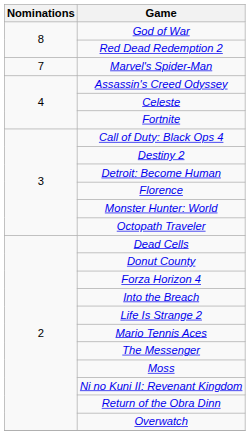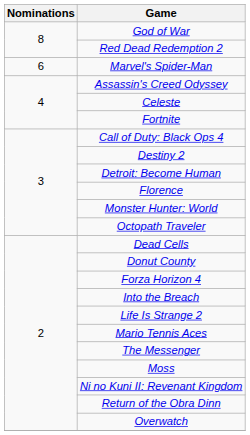Marvel's Spider-Man | Nominations: 7 -> 6
